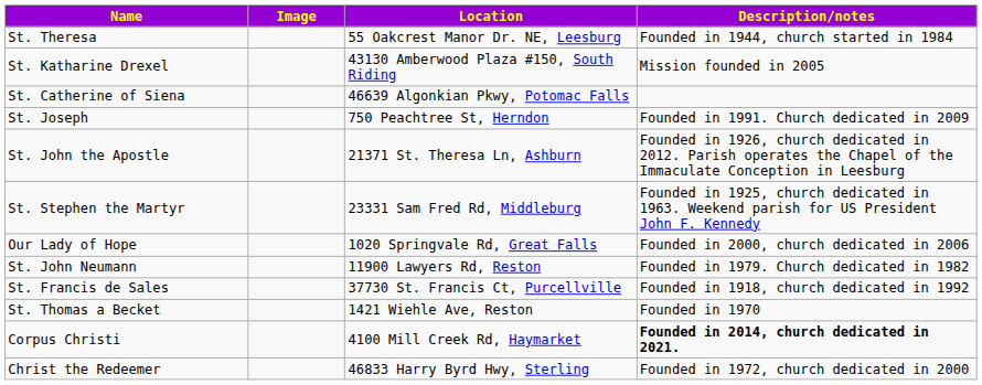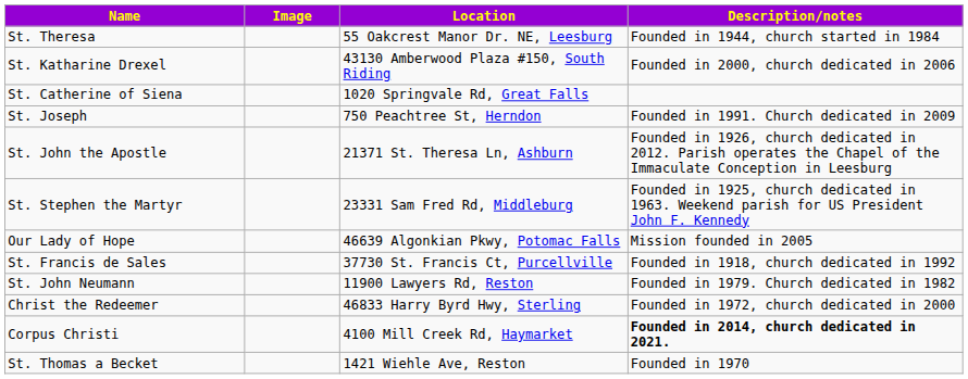St. Katharine Drexel | Description/notes: Mission founded in 2005 -> Founded in 2000, church dedicated in 2006
St. Catherine of Siena | Location: 46639 Algonkian Pkwy, Potomac Falls -> 1020 Springvale Rd, Great Falls
Our Lady of Hope | Location: 1020 Springvale Rd, Great Falls -> 46639 Algonkian Pkwy, Potomac Falls
Our Lady of Hope | Description/notes: Founded in 2000, church dedicated in 2006 -> Mission founded in 2005
rows swapped: St. Francis de Sales <-> St. John Neumann
rows swapped: St. Thomas a Becket <-> Christ the Redeemer
